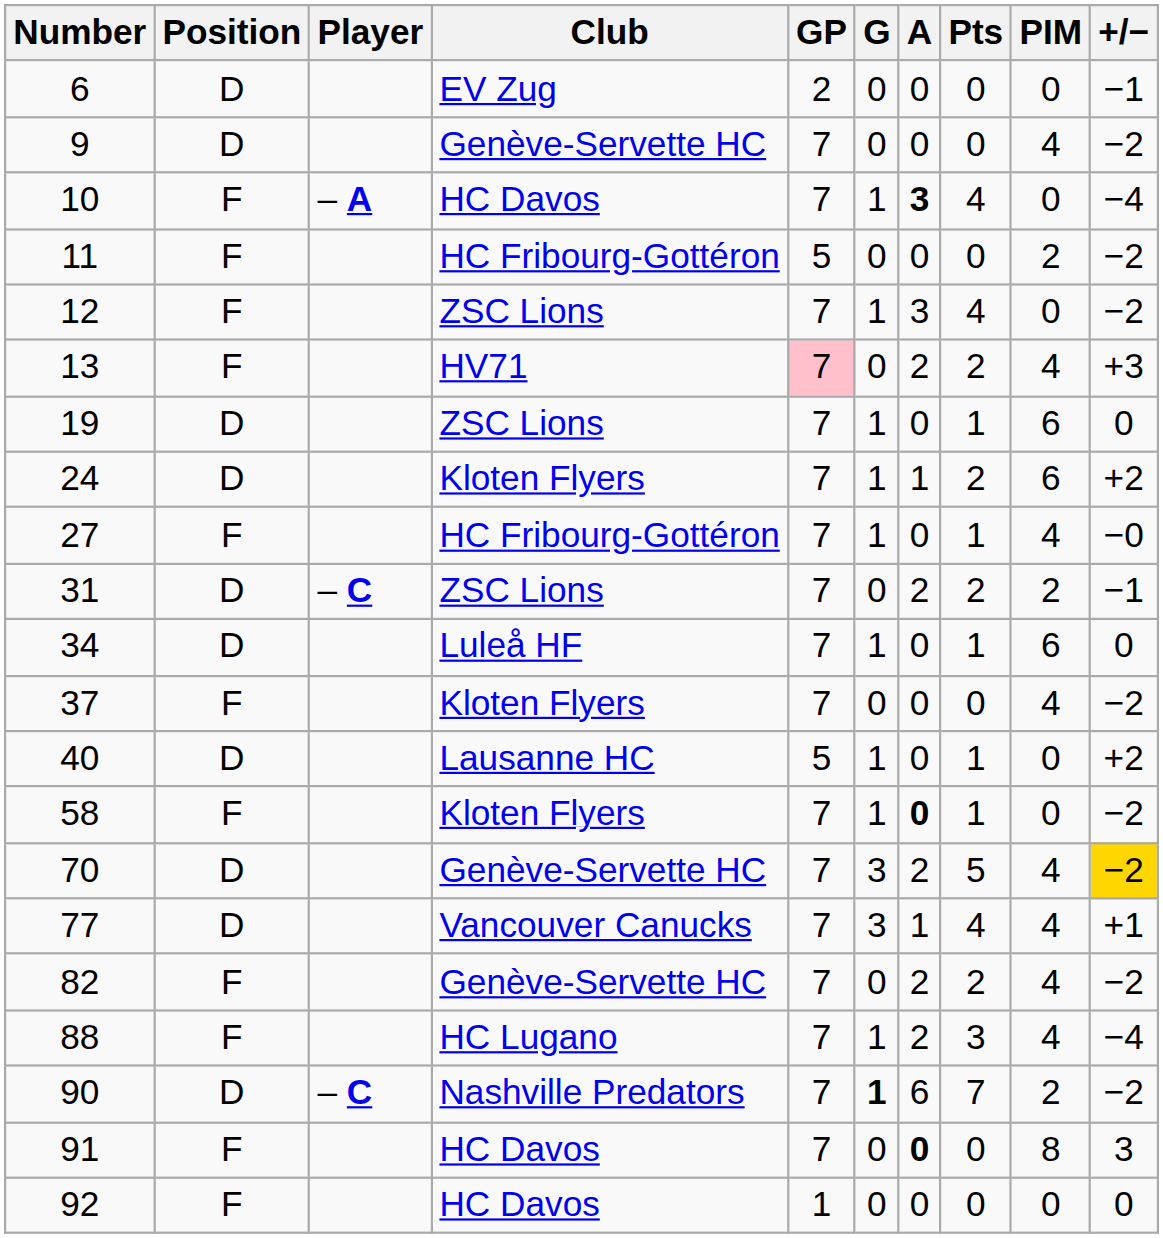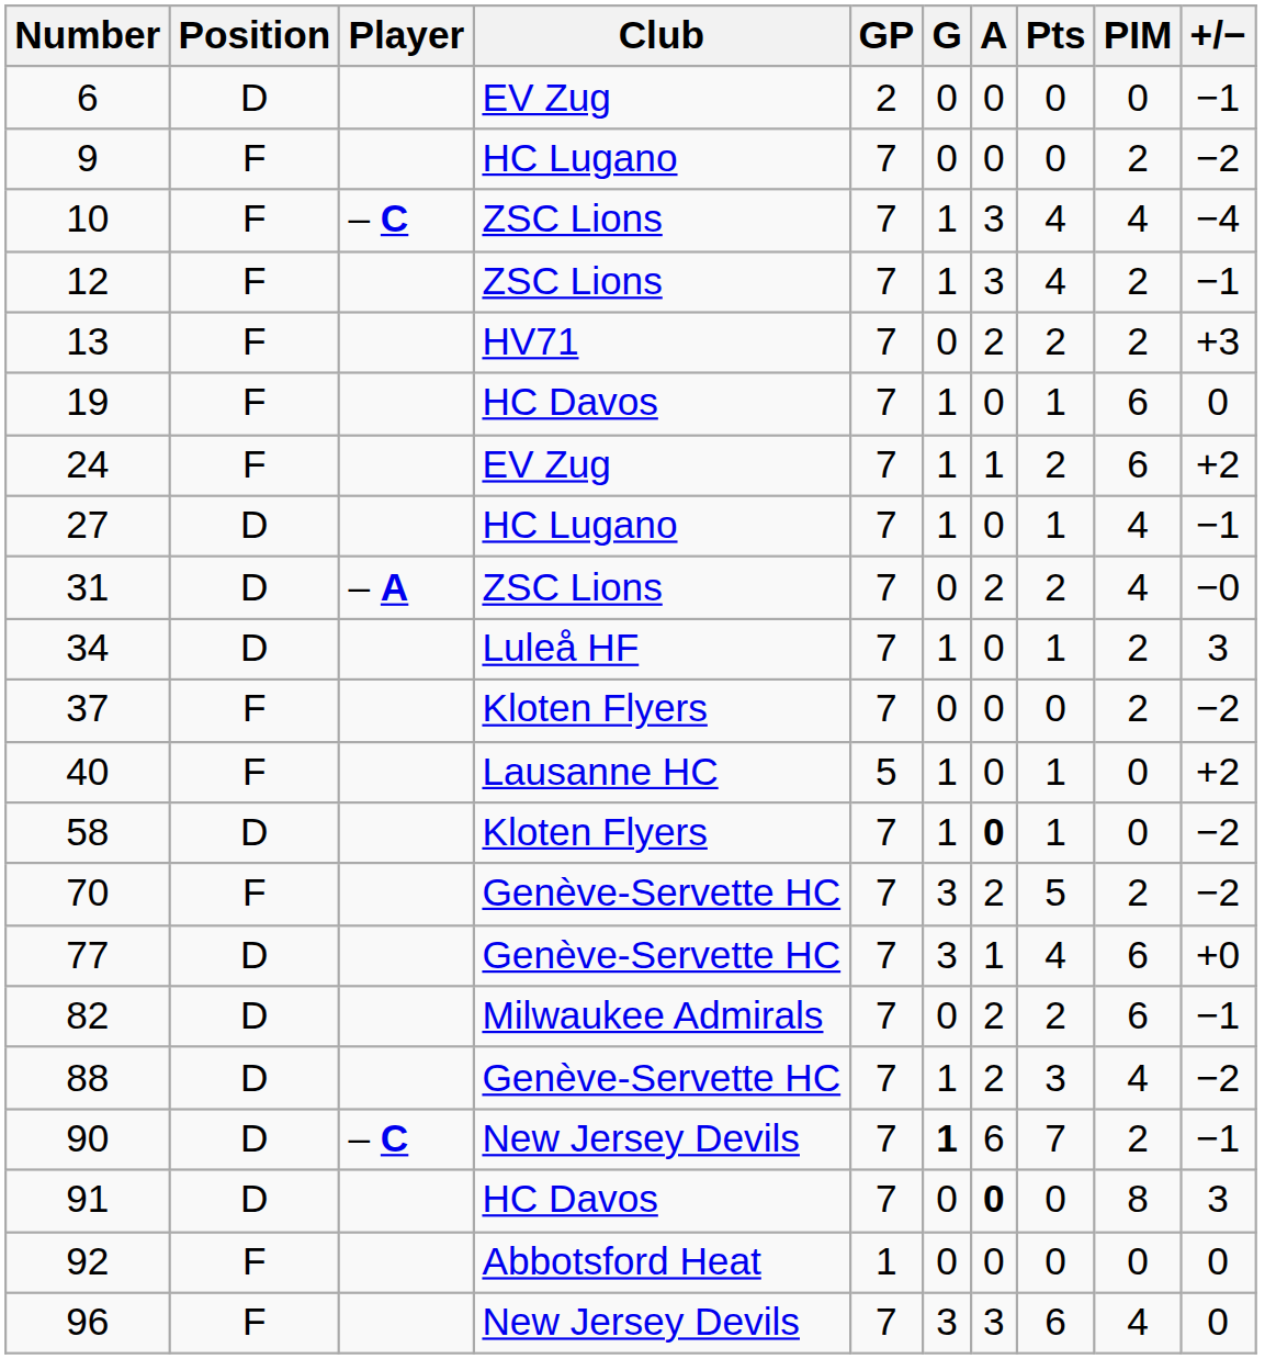9 | Position: D -> F
9 | Club: Genève-Servette HC -> HC Lugano
9 | PIM: 4 -> 2
10 | Player: – A -> – C
10 | Club: HC Davos -> ZSC Lions
10 | A: bold -> normal
10 | PIM: 0 -> 4
- row: 11 | F | HC Fribourg-Gottéron | 5 | 0 | 0 | 0 | 2 | −2
12 | PIM: 0 -> 2
12 | +/−: −2 -> −1
13 | GP: pink background -> no background
13 | PIM: 4 -> 2
19 | Position: D -> F
19 | Club: ZSC Lions -> HC Davos
24 | Position: D -> F
24 | Club: Kloten Flyers -> EV Zug
27 | Position: F -> D
27 | Club: HC Fribourg-Gottéron -> HC Lugano
27 | +/−: −0 -> −1
31 | Player: – C -> – A
31 | PIM: 2 -> 4
31 | +/−: −1 -> −0
34 | PIM: 6 -> 2
34 | +/−: 0 -> 3
37 | PIM: 4 -> 2
40 | Position: D -> F
58 | Position: F -> D
70 | Position: D -> F
70 | PIM: 4 -> 2
70 | +/−: gold background -> no background
77 | Club: Vancouver Canucks -> Genève-Servette HC
77 | PIM: 4 -> 6
77 | +/−: +1 -> +0
82 | Position: F -> D
82 | Club: Genève-Servette HC -> Milwaukee Admirals
82 | PIM: 4 -> 6
82 | +/−: −2 -> −1
88 | Position: F -> D
88 | Club: HC Lugano -> Genève-Servette HC
88 | +/−: −4 -> −2
90 | Club: Nashville Predators -> New Jersey Devils
90 | +/−: −2 -> −1
91 | Position: F -> D
92 | Club: HC Davos -> Abbotsford Heat
+ row: 96 | F | New Jersey Devils | 7 | 3 | 3 | 6 | 4 | 0
